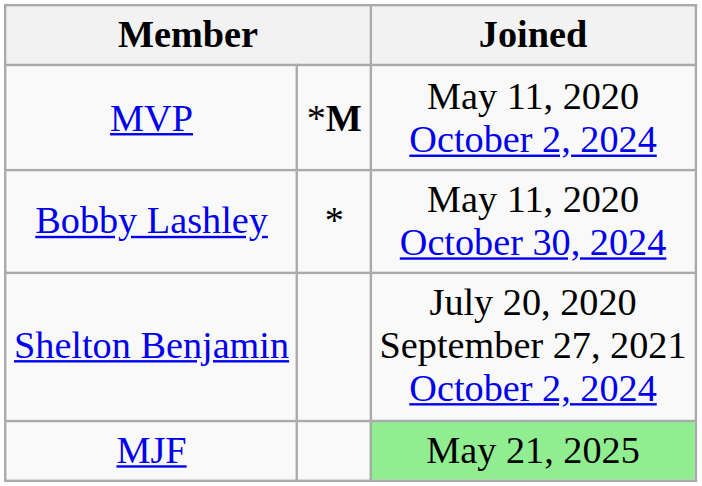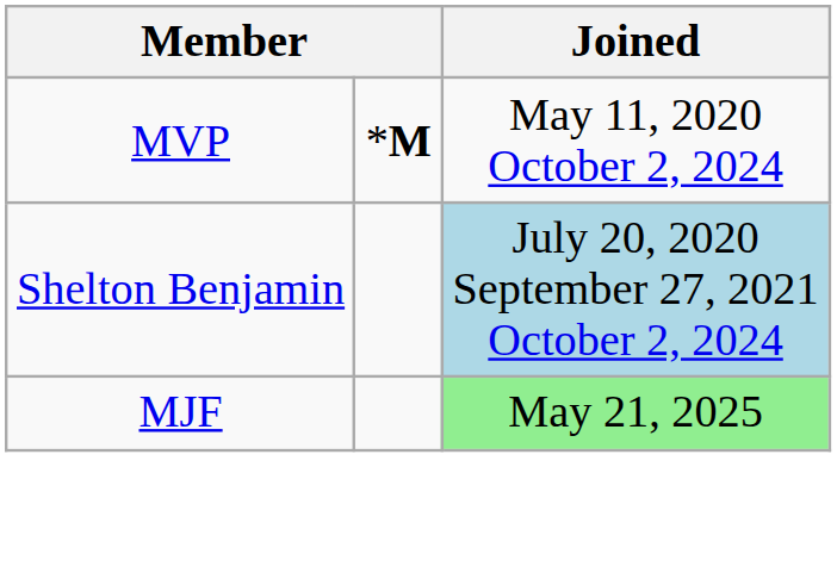- row: Bobby Lashley | * | May 11, 2020 October 30, 2024
Shelton Benjamin | Joined: no background -> lightblue background
